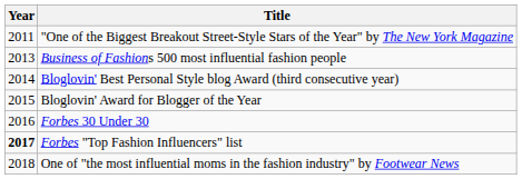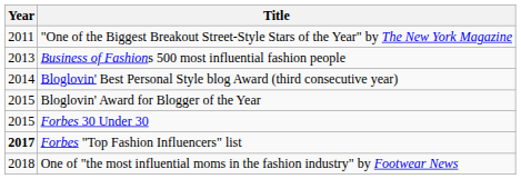Forbes 30 Under 30 | Year: 2016 -> 2015
